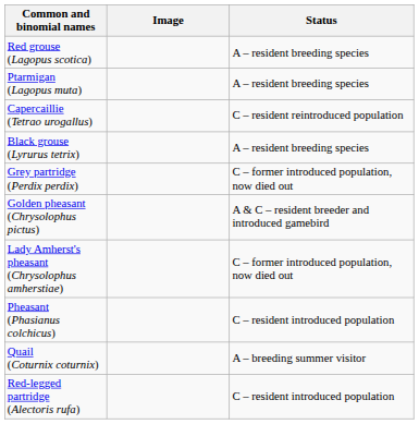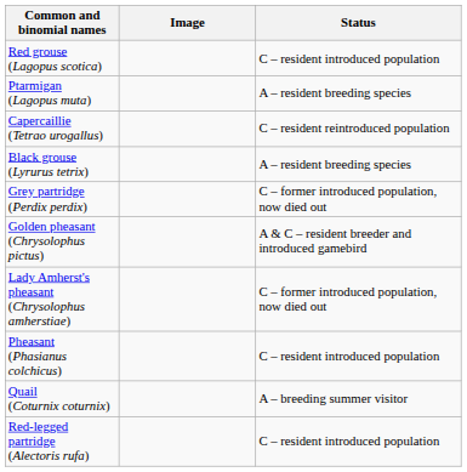Red grouse (Lagopus scotica) | Status: A – resident breeding species -> C – resident introduced population
